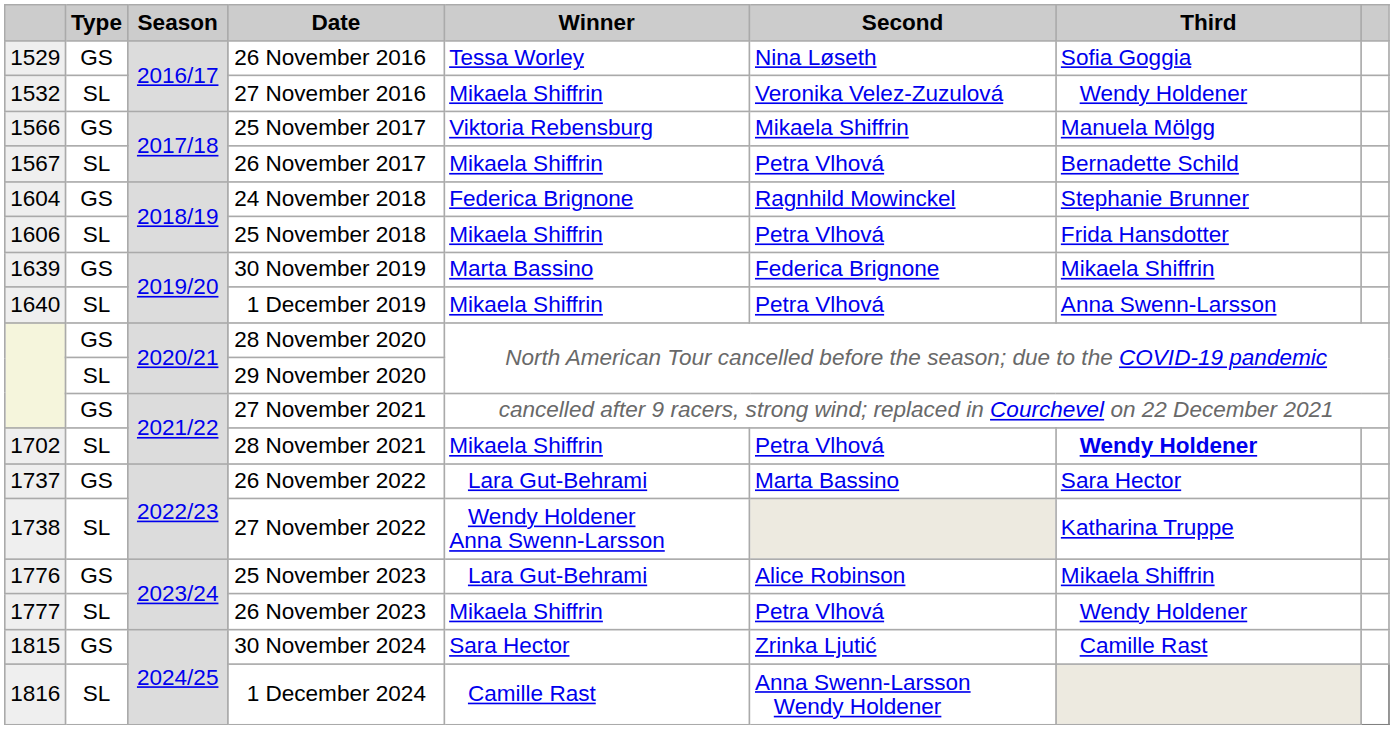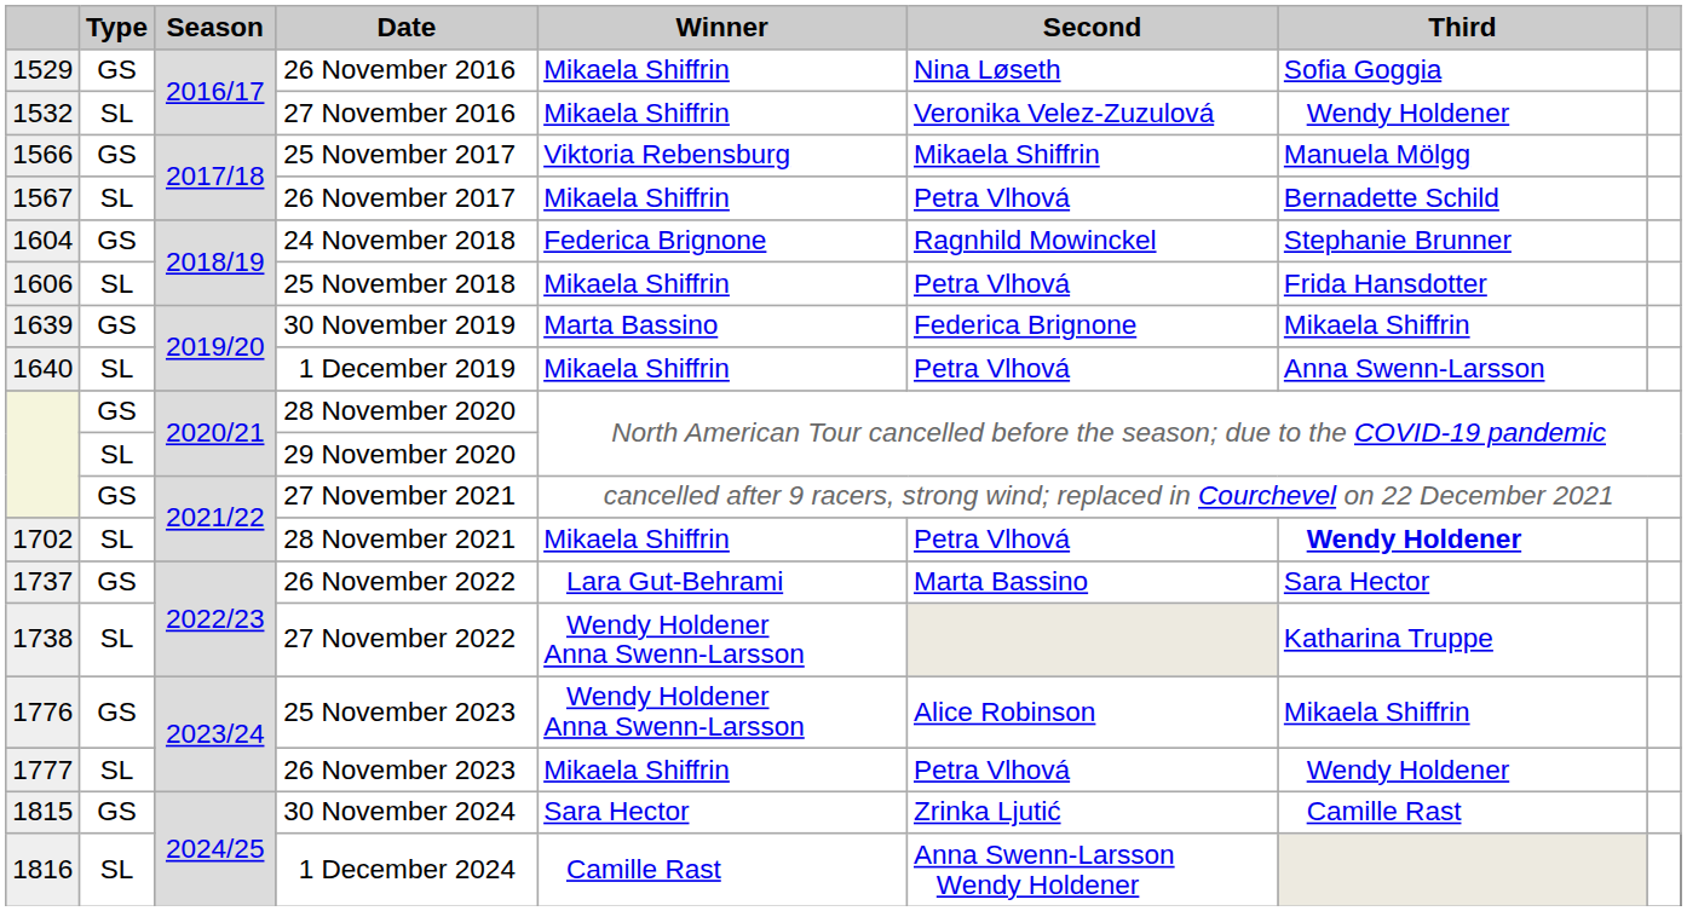26 November 2016 | Winner: Tessa Worley -> Mikaela Shiffrin
25 November 2023 | Winner: Lara Gut-Behrami -> Wendy Holdener Anna Swenn-Larsson
